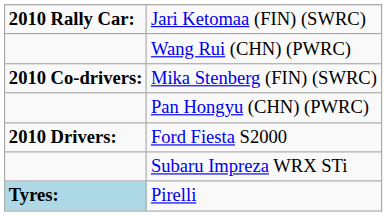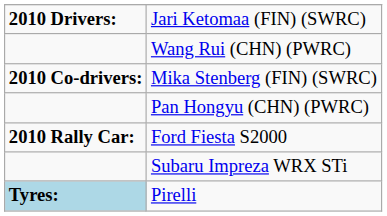Jari Ketomaa (FIN) (SWRC) | column 1: 2010 Rally Car: -> 2010 Drivers:
Ford Fiesta S2000 | column 1: 2010 Drivers: -> 2010 Rally Car:
